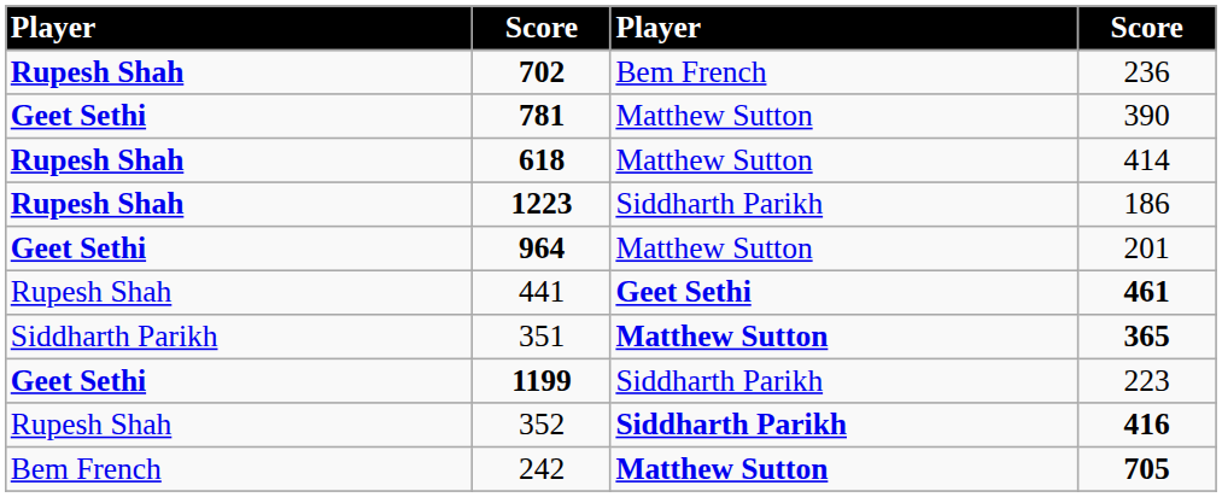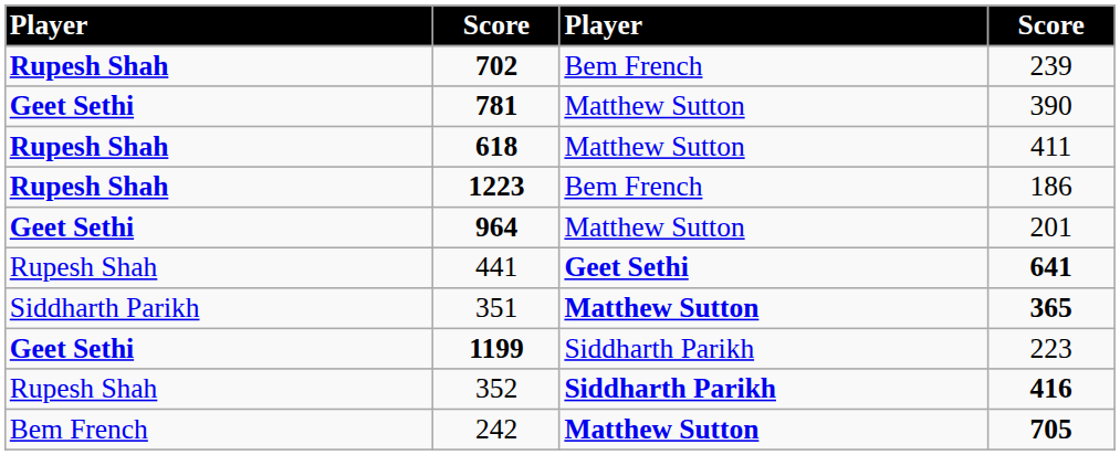702 | column 4: 236 -> 239
618 | column 4: 414 -> 411
1223 | column 3: Siddharth Parikh -> Bem French
441 | column 4: 461 -> 641
